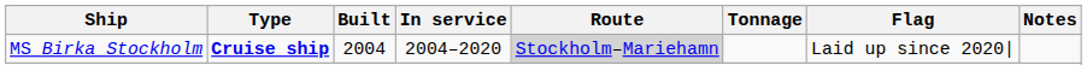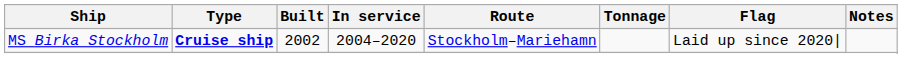MS Birka Stockholm | Built: 2004 -> 2002
MS Birka Stockholm | Route: lightgrey background -> no background
